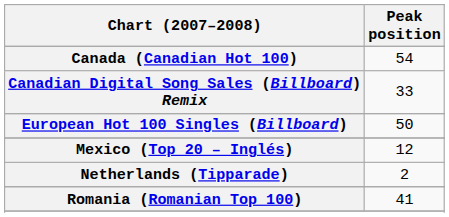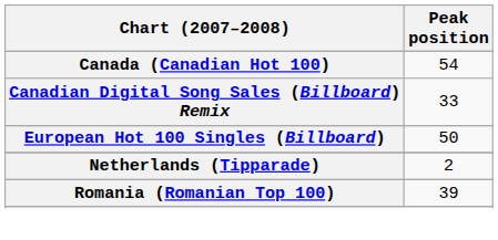- row: Mexico (Top 20 – Inglés) | 12
Romania (Romanian Top 100) | Peak position: 41 -> 39
